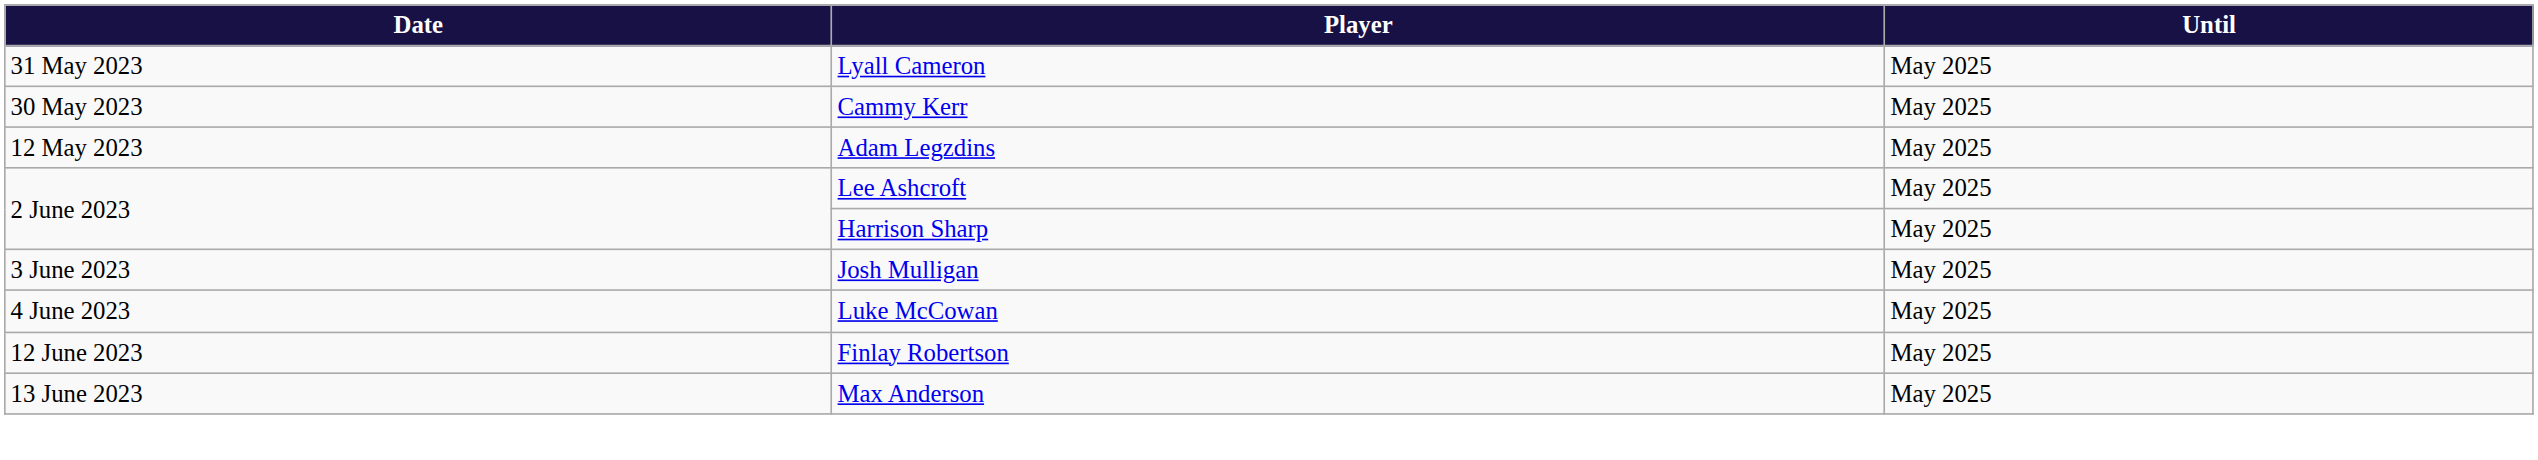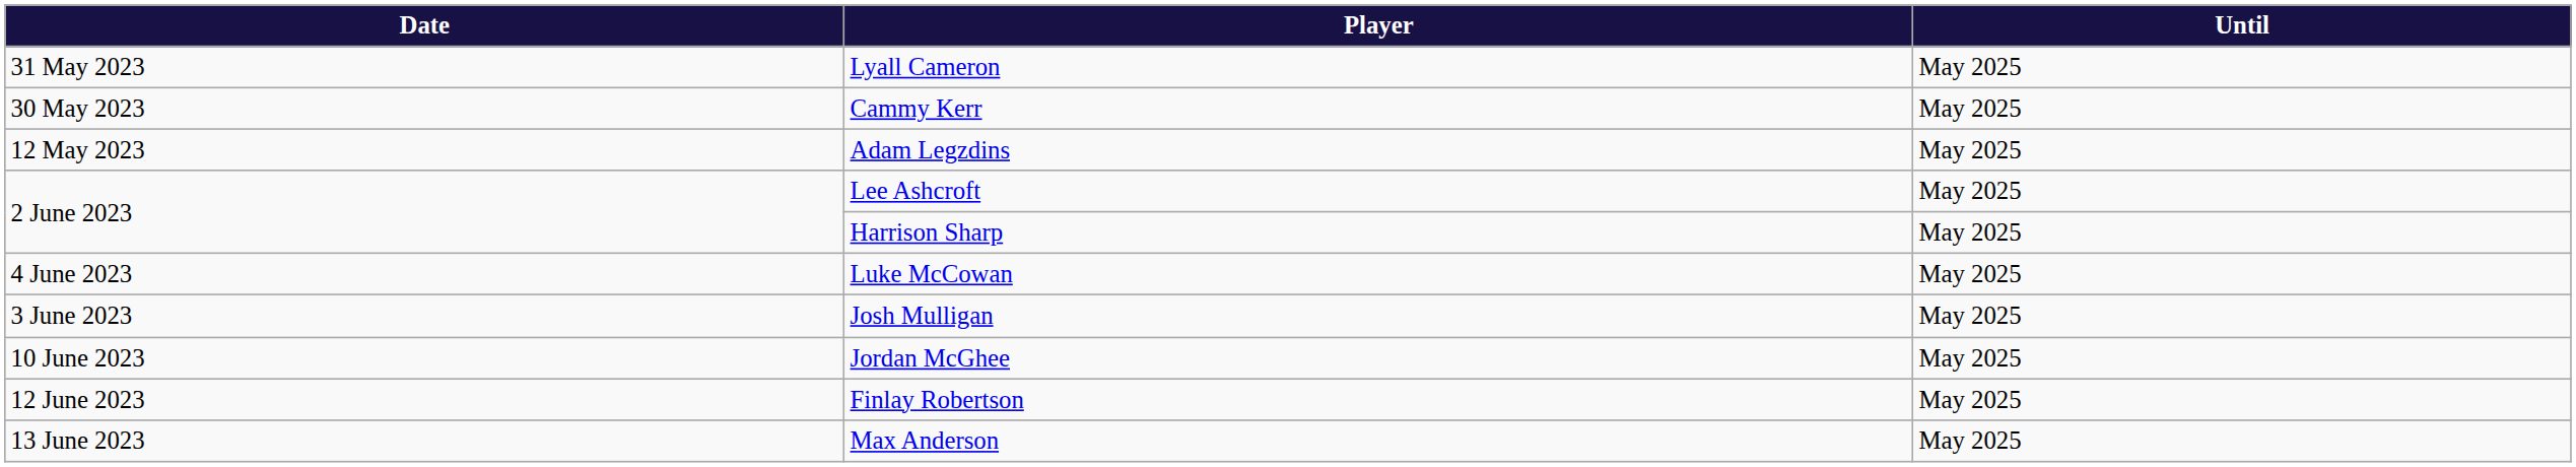rows swapped: Josh Mulligan <-> Luke McCowan
+ row: 10 June 2023 | Jordan McGhee | May 2025
